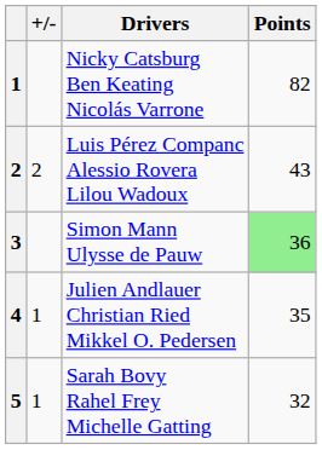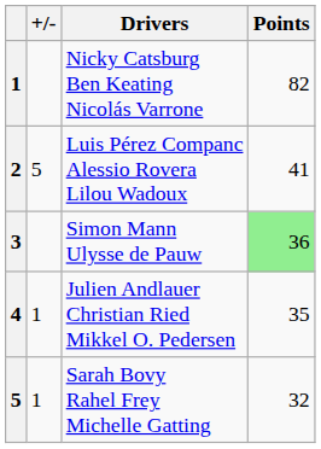Luis Pérez Companc Alessio Rovera Lilou Wadoux | +/-: 2 -> 5
Luis Pérez Companc Alessio Rovera Lilou Wadoux | Points: 43 -> 41
